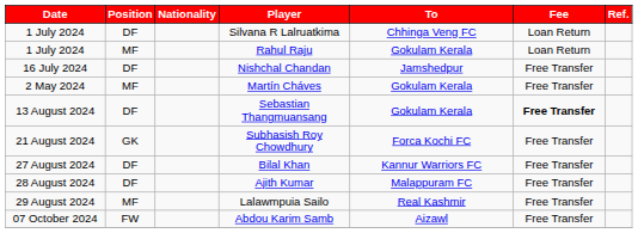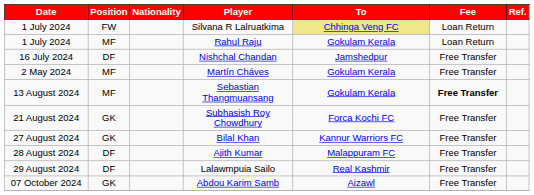Silvana R Lalruatkima | Position: DF -> FW
Silvana R Lalruatkima | To: no background -> khaki background
Sebastian Thangmuansang | Position: DF -> MF
Bilal Khan | Position: DF -> GK
Lalawmpuia Sailo | Position: MF -> DF
Abdou Karim Samb | Position: FW -> GK
